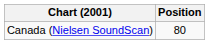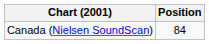Canada (Nielsen SoundScan) | Position: 80 -> 84
